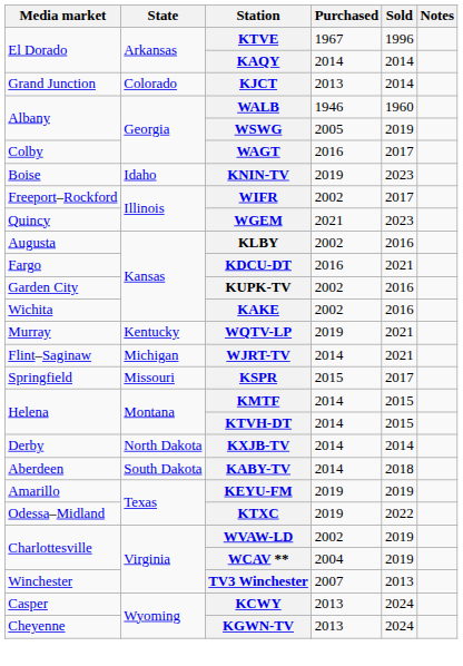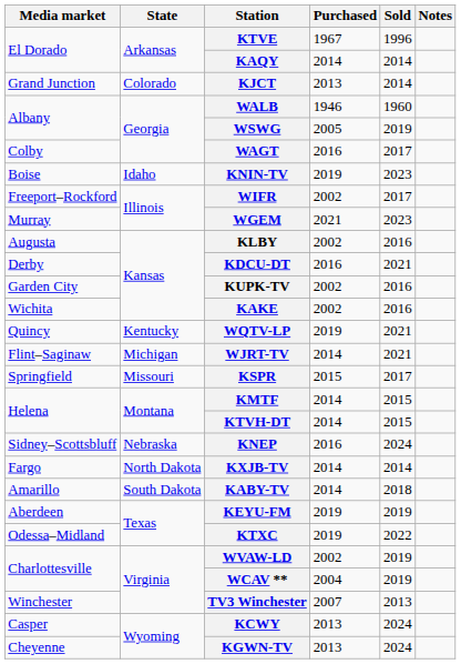WGEM | Media market: Quincy -> Murray
KDCU-DT | Media market: Fargo -> Derby
WQTV-LP | Media market: Murray -> Quincy
+ row: Sidney–Scottsbluff | Nebraska | KNEP | 2016 | 2024
KXJB-TV | Media market: Derby -> Fargo
KABY-TV | Media market: Aberdeen -> Amarillo
KEYU-FM | Media market: Amarillo -> Aberdeen
